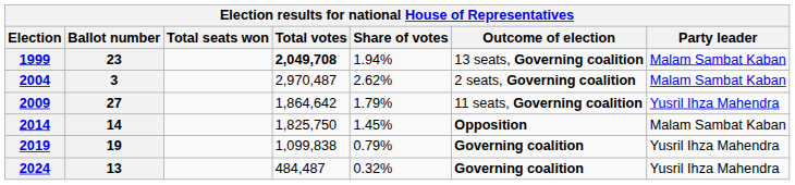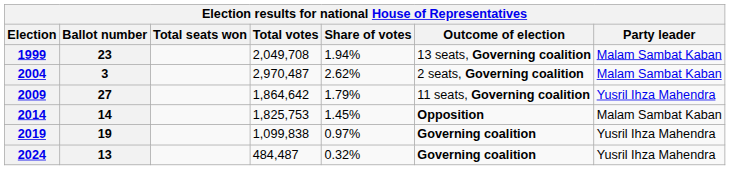1999 | Total votes: bold -> normal
2014 | Total votes: 1,825,750 -> 1,825,753
2019 | Share of votes: 0.79% -> 0.97%
